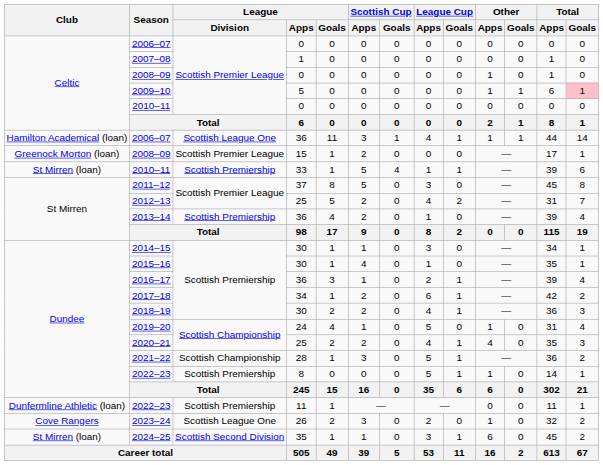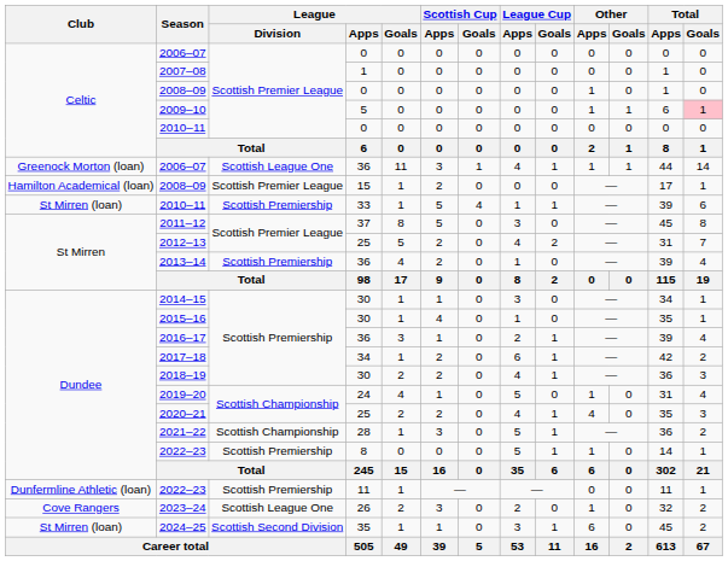2006–07 / 36 | Club: Hamilton Academical (loan) -> Greenock Morton (loan)
2008–09 / 15 | Club: Greenock Morton (loan) -> Hamilton Academical (loan)
